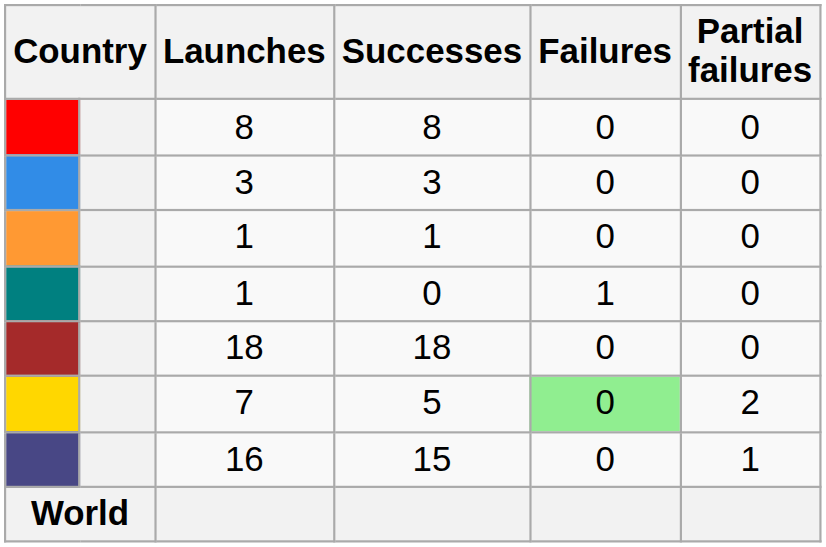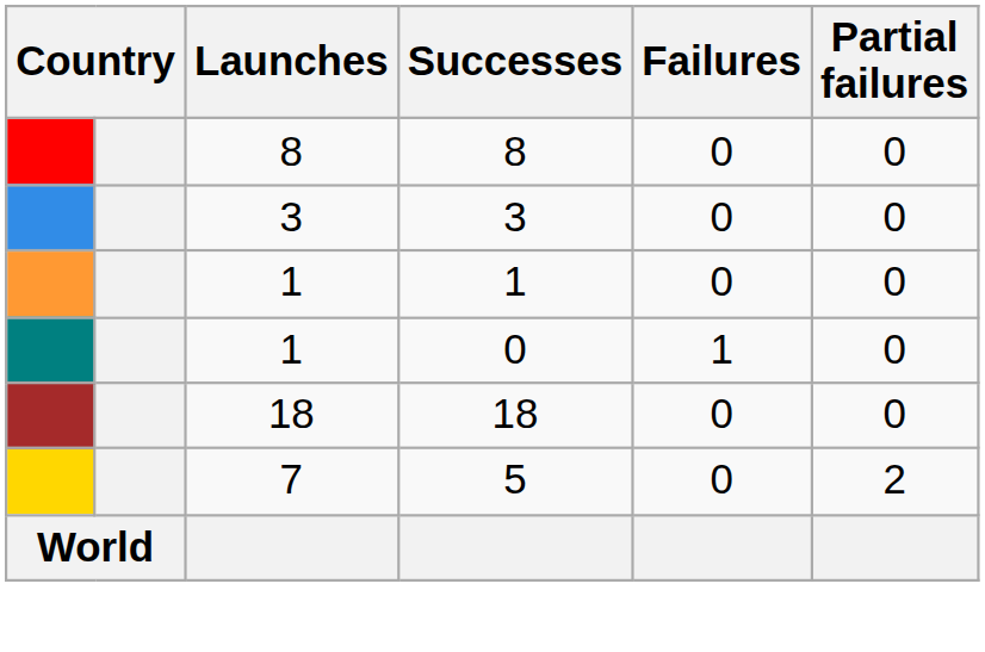5 | Failures: lightgreen background -> no background
- row: 16 | 15 | 0 | 1
